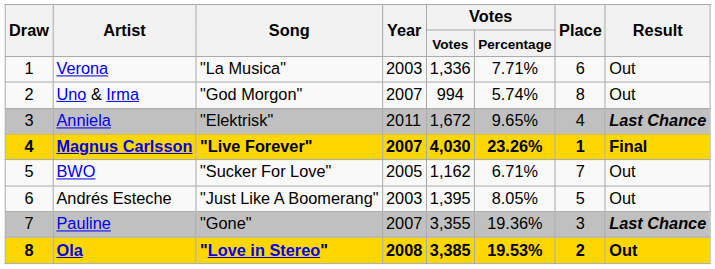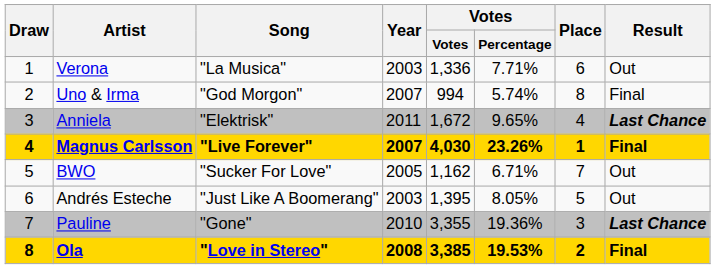Uno & Irma | Result: Out -> Final
Pauline | Year: 2007 -> 2010
Ola | Result: Out -> Final
